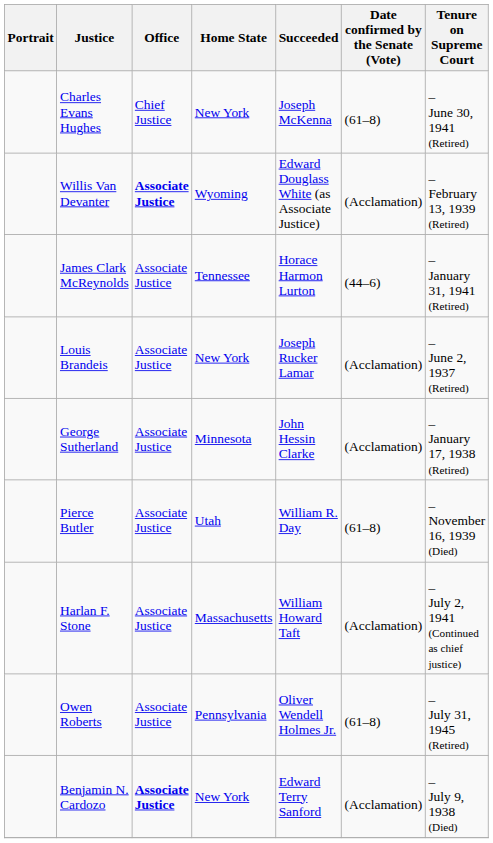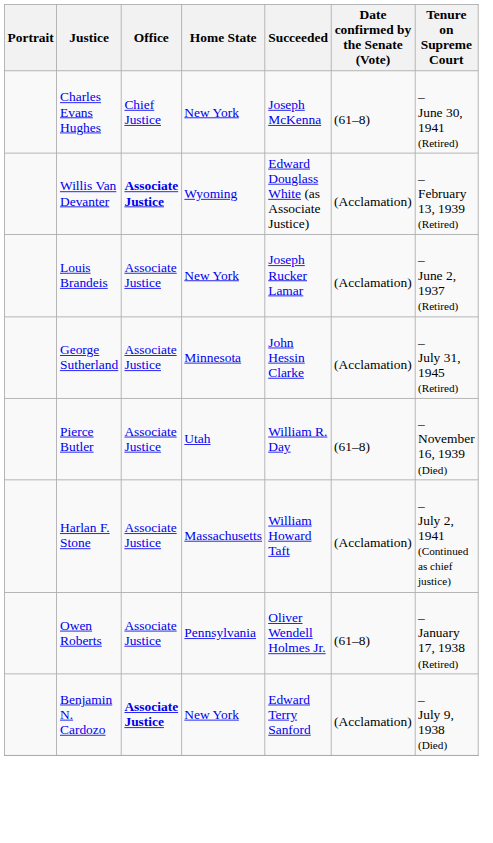- row: James Clark McReynolds | Associate Justice | Tennessee | Horace Harmon Lurton | (44–6) | – January 31, 1941 (Retired)
George Sutherland | Tenure on Supreme Court: – January 17, 1938 (Retired) -> – July 31, 1945 (Retired)
Owen Roberts | Tenure on Supreme Court: – July 31, 1945 (Retired) -> – January 17, 1938 (Retired)
